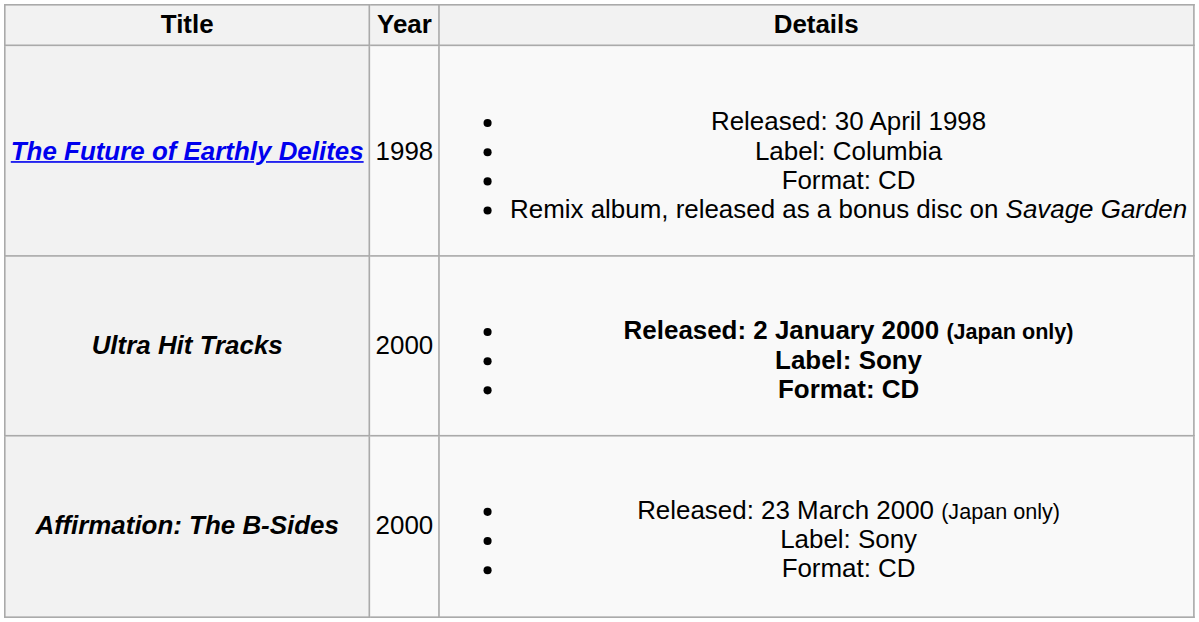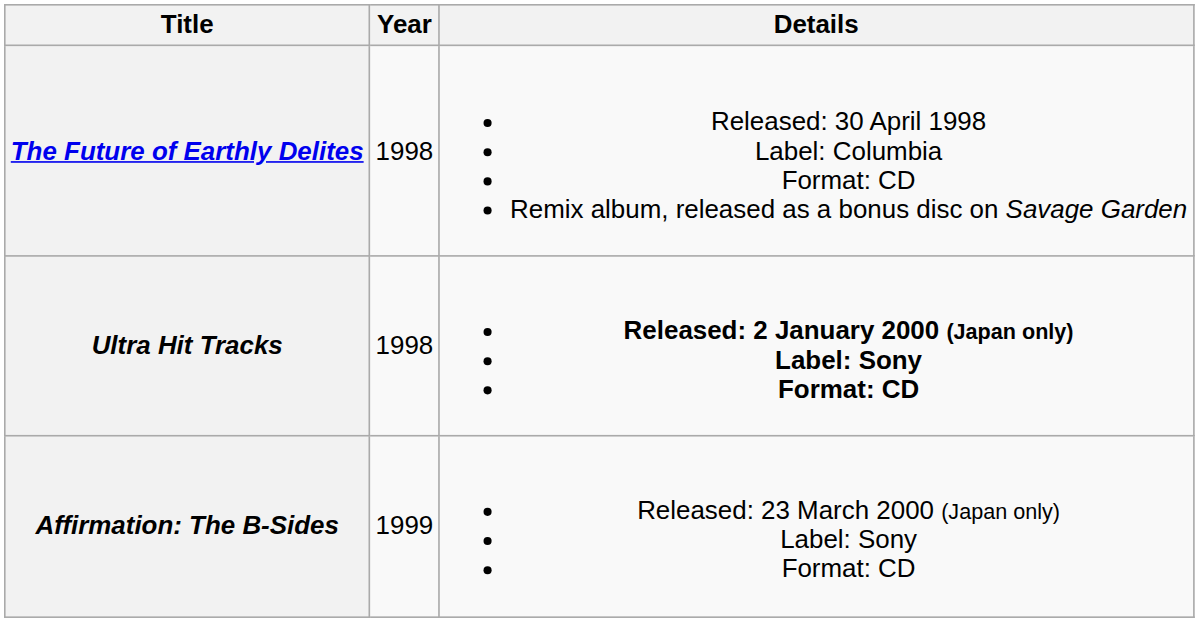Ultra Hit Tracks | Year: 2000 -> 1998
Affirmation: The B-Sides | Year: 2000 -> 1999
